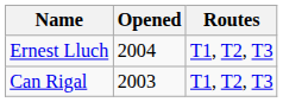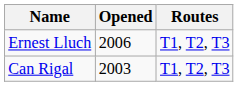Ernest Lluch | Opened: 2004 -> 2006
